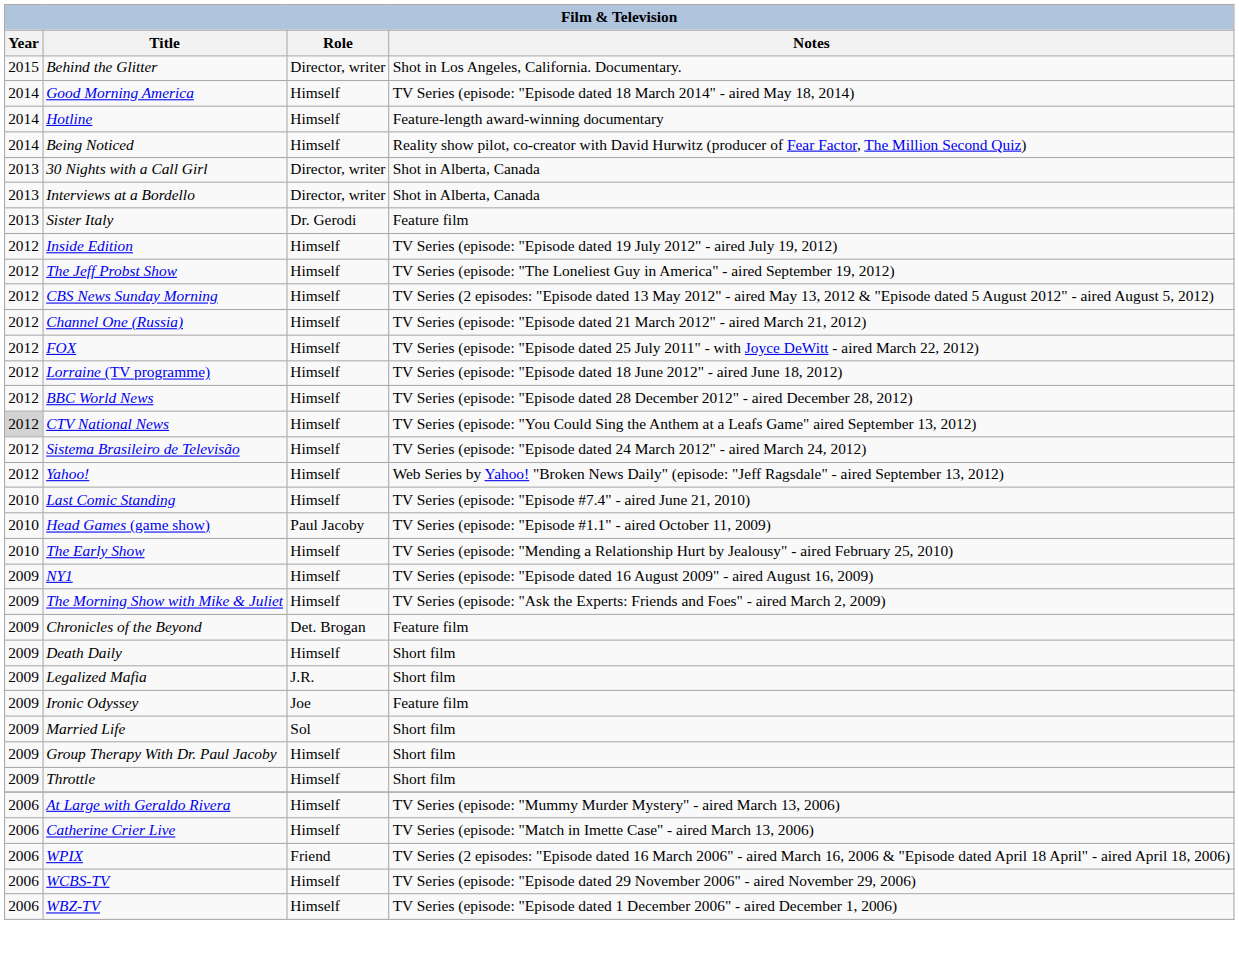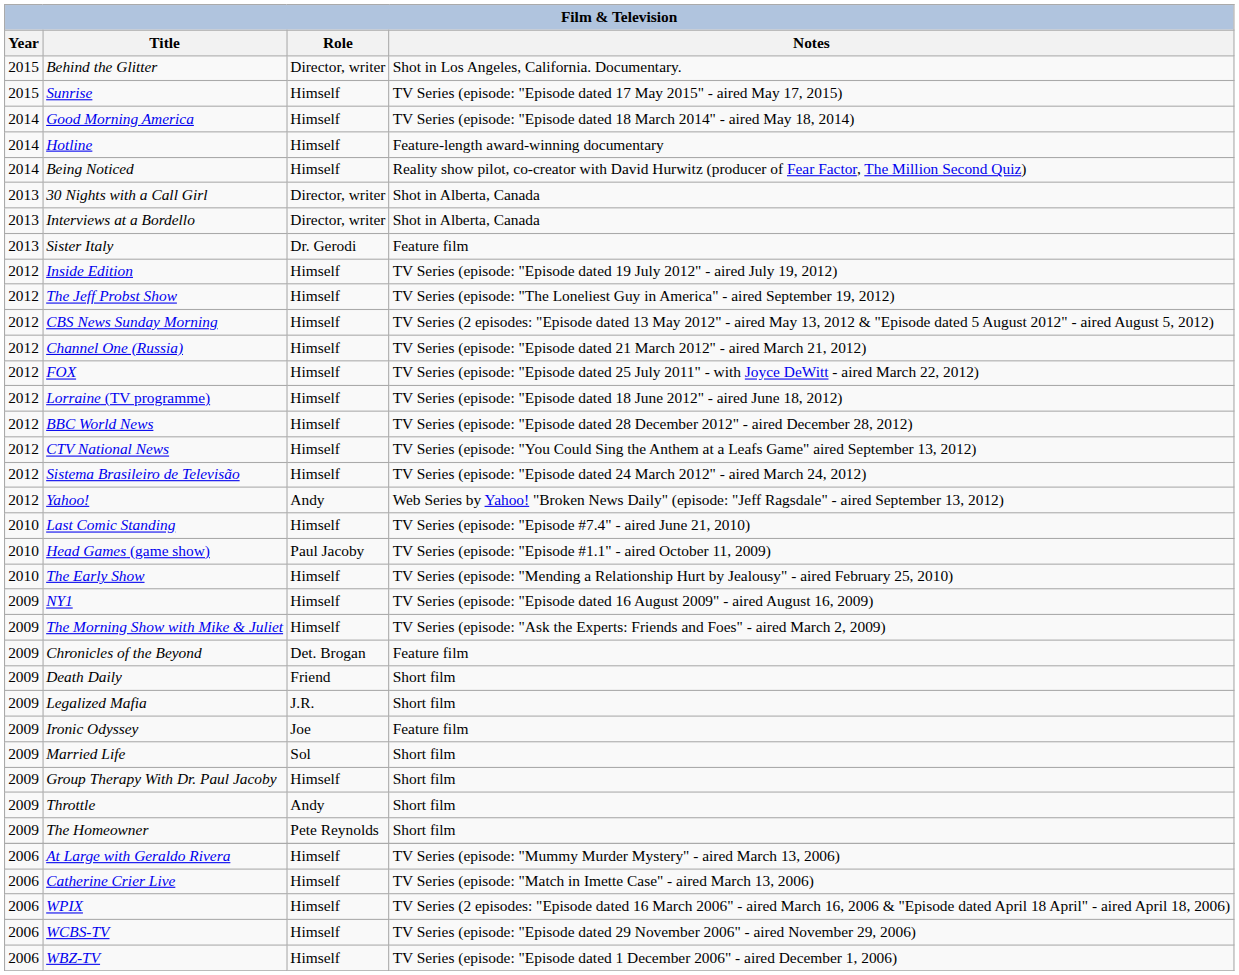+ row: 2015 | Sunrise | Himself | TV Series (episode: "Episode dated 17 May 2015" - aired May 17, 2015)
CTV National News | Year: lightgrey background -> no background
Yahoo! | Role: Himself -> Andy
Death Daily | Role: Himself -> Friend
Throttle | Role: Himself -> Andy
+ row: 2009 | The Homeowner | Pete Reynolds | Short film
WPIX | Role: Friend -> Himself
